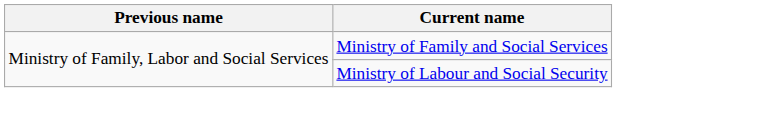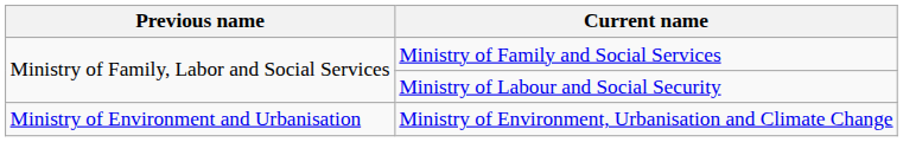+ row: Ministry of Environment and Urbanisation | Ministry of Environment, Urbanisation and Climate Change
